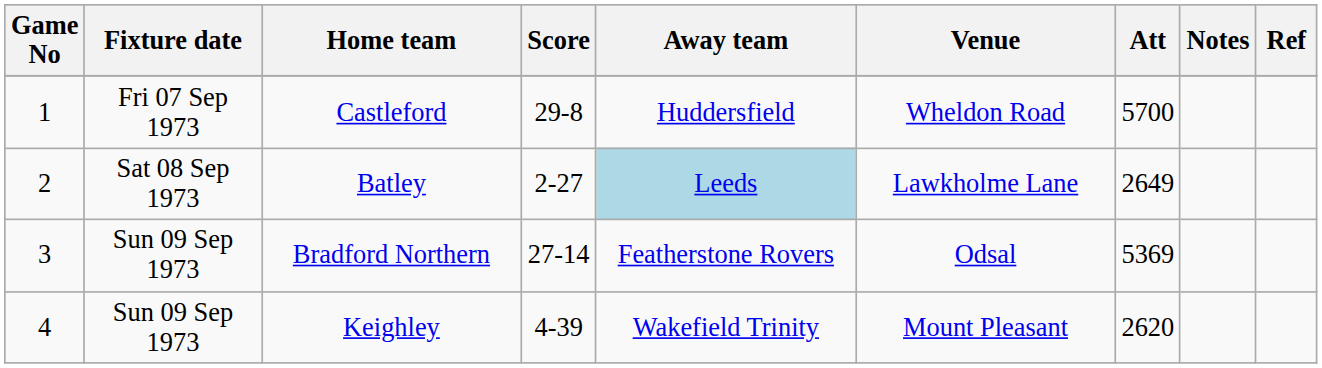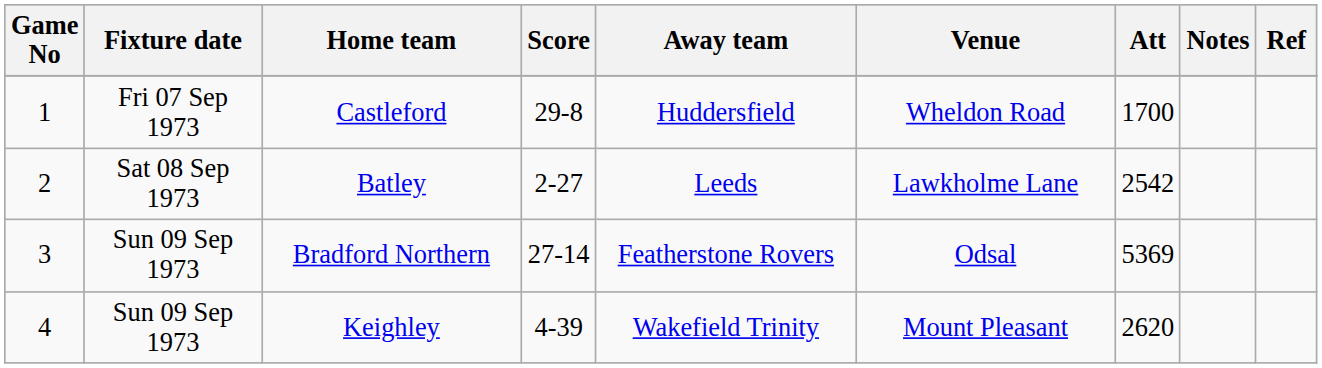Castleford | Att: 5700 -> 1700
Batley | Away team: lightblue background -> no background
Batley | Att: 2649 -> 2542
